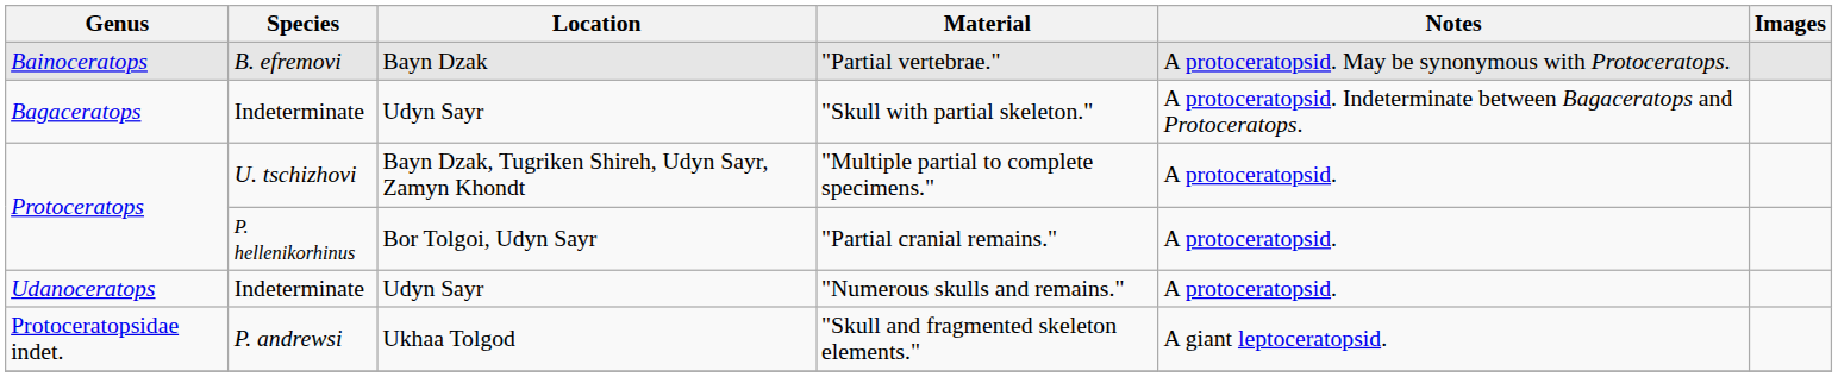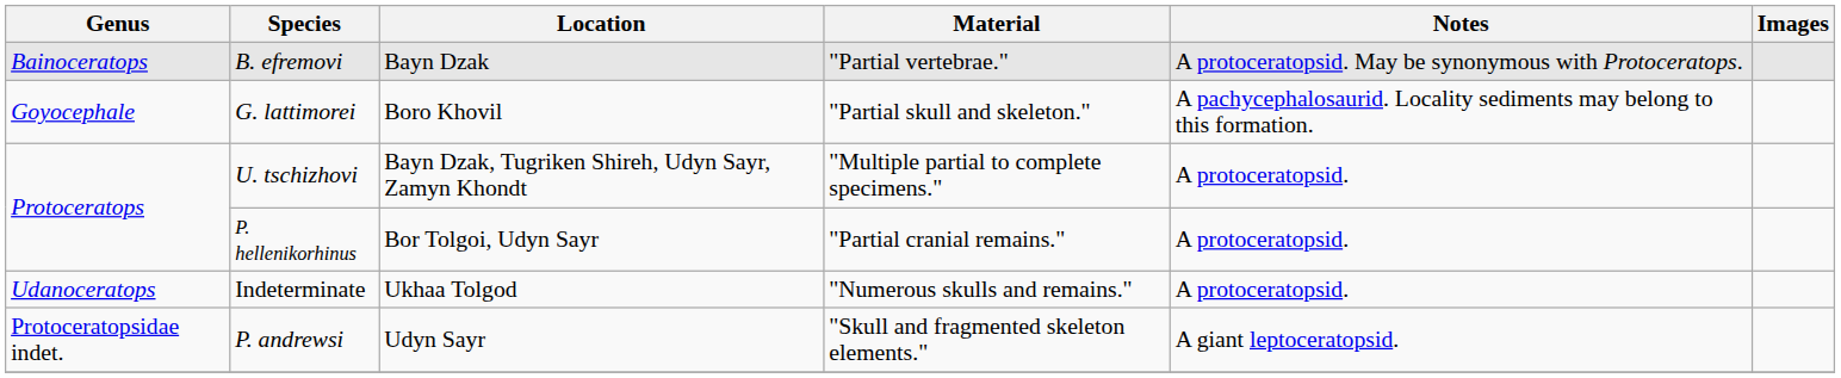- row: Bagaceratops | Indeterminate | Udyn Sayr | "Skull with partial skeleton." | A protoceratopsid. Indeterminate between Bagaceratops and Protoceratops.
+ row: Goyocephale | G. lattimorei | Boro Khovil | "Partial skull and skeleton." | A pachycephalosaurid. Locality sediments may belong to this formation.
"Numerous skulls and remains." | Location: Udyn Sayr -> Ukhaa Tolgod
"Skull and fragmented skeleton elements." | Location: Ukhaa Tolgod -> Udyn Sayr
